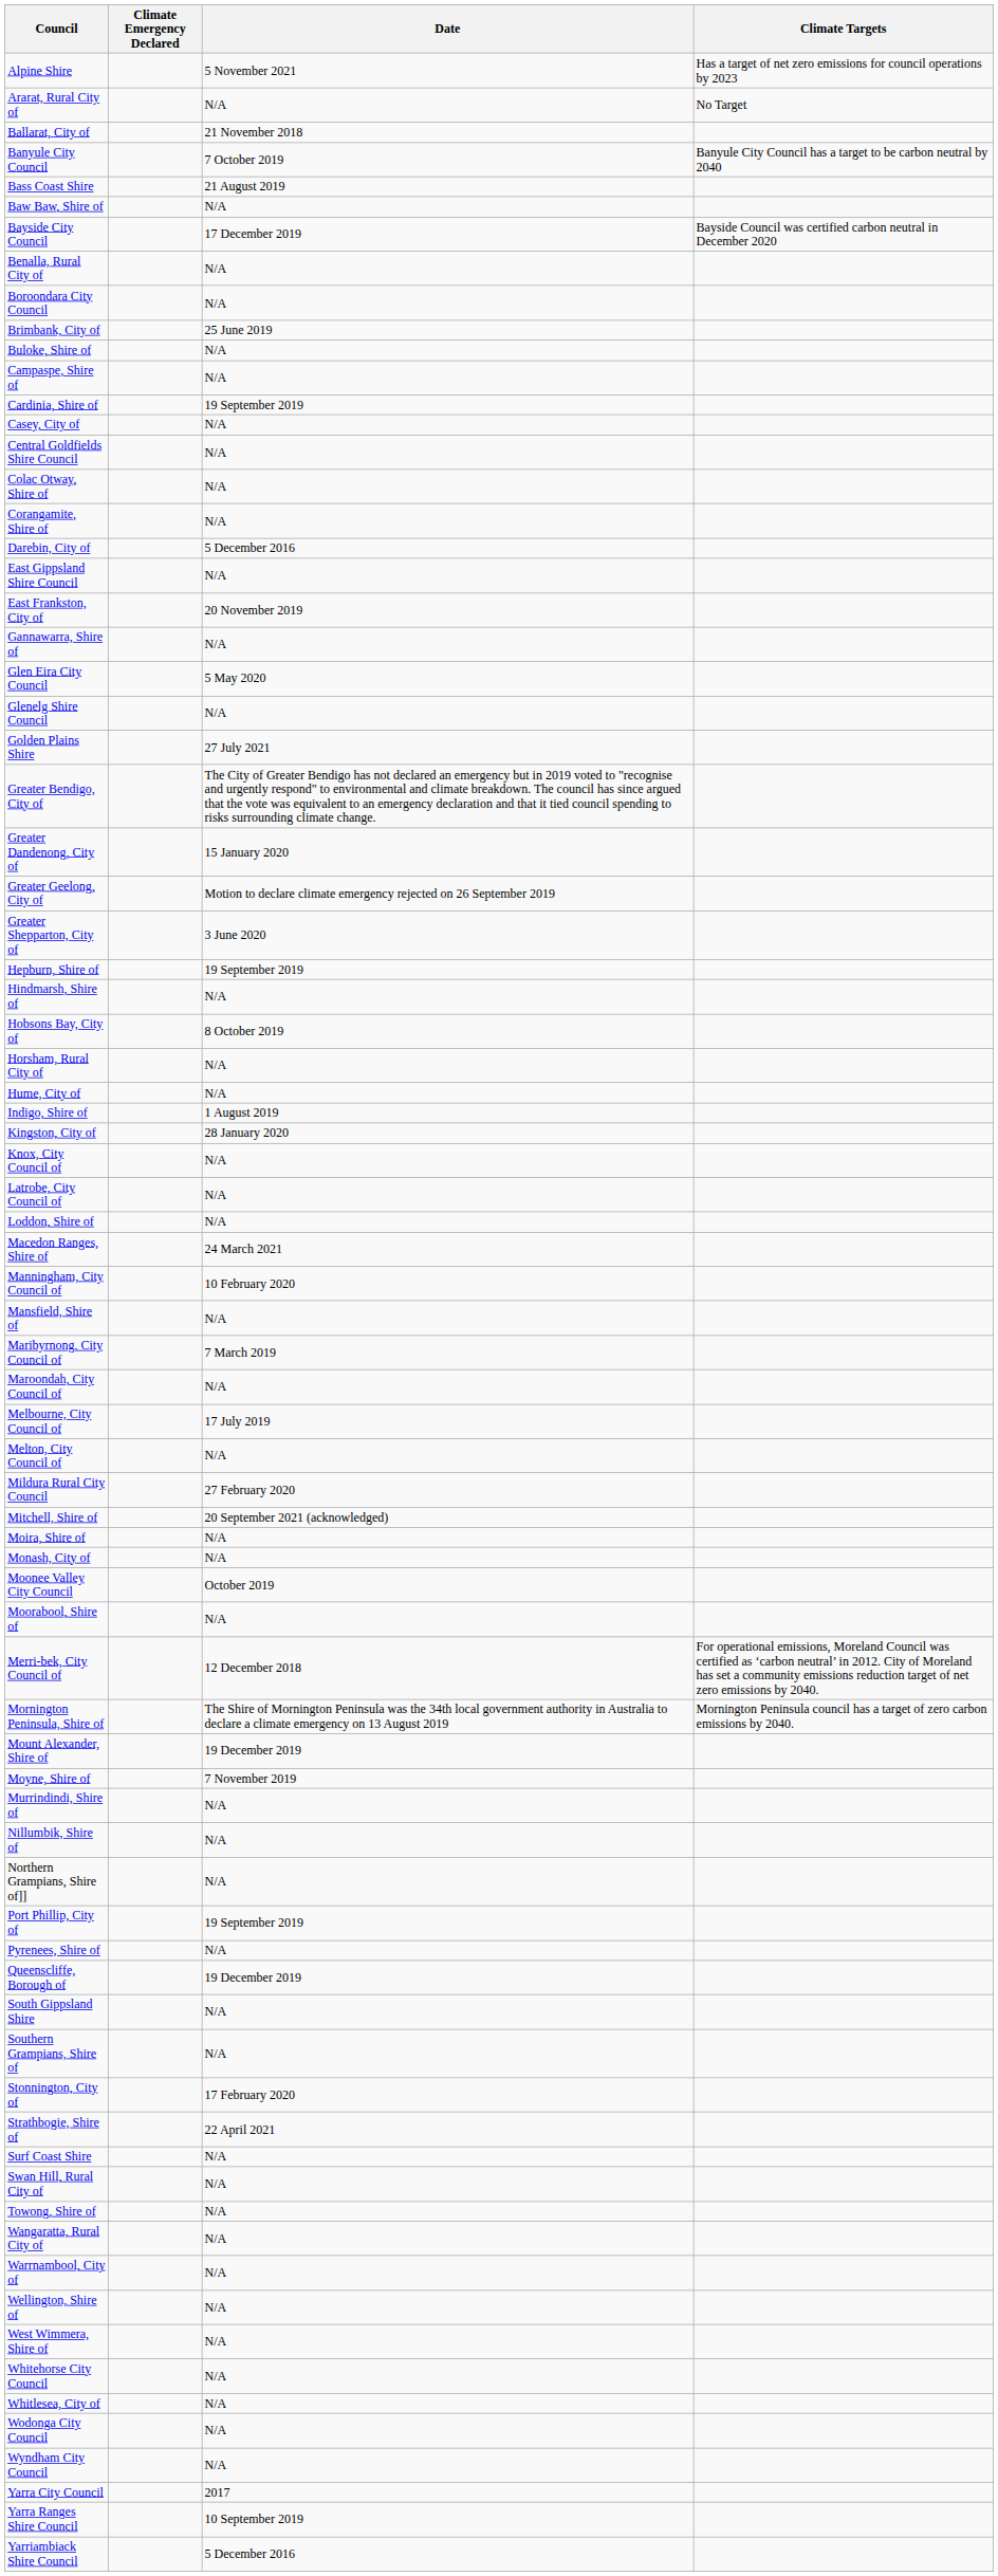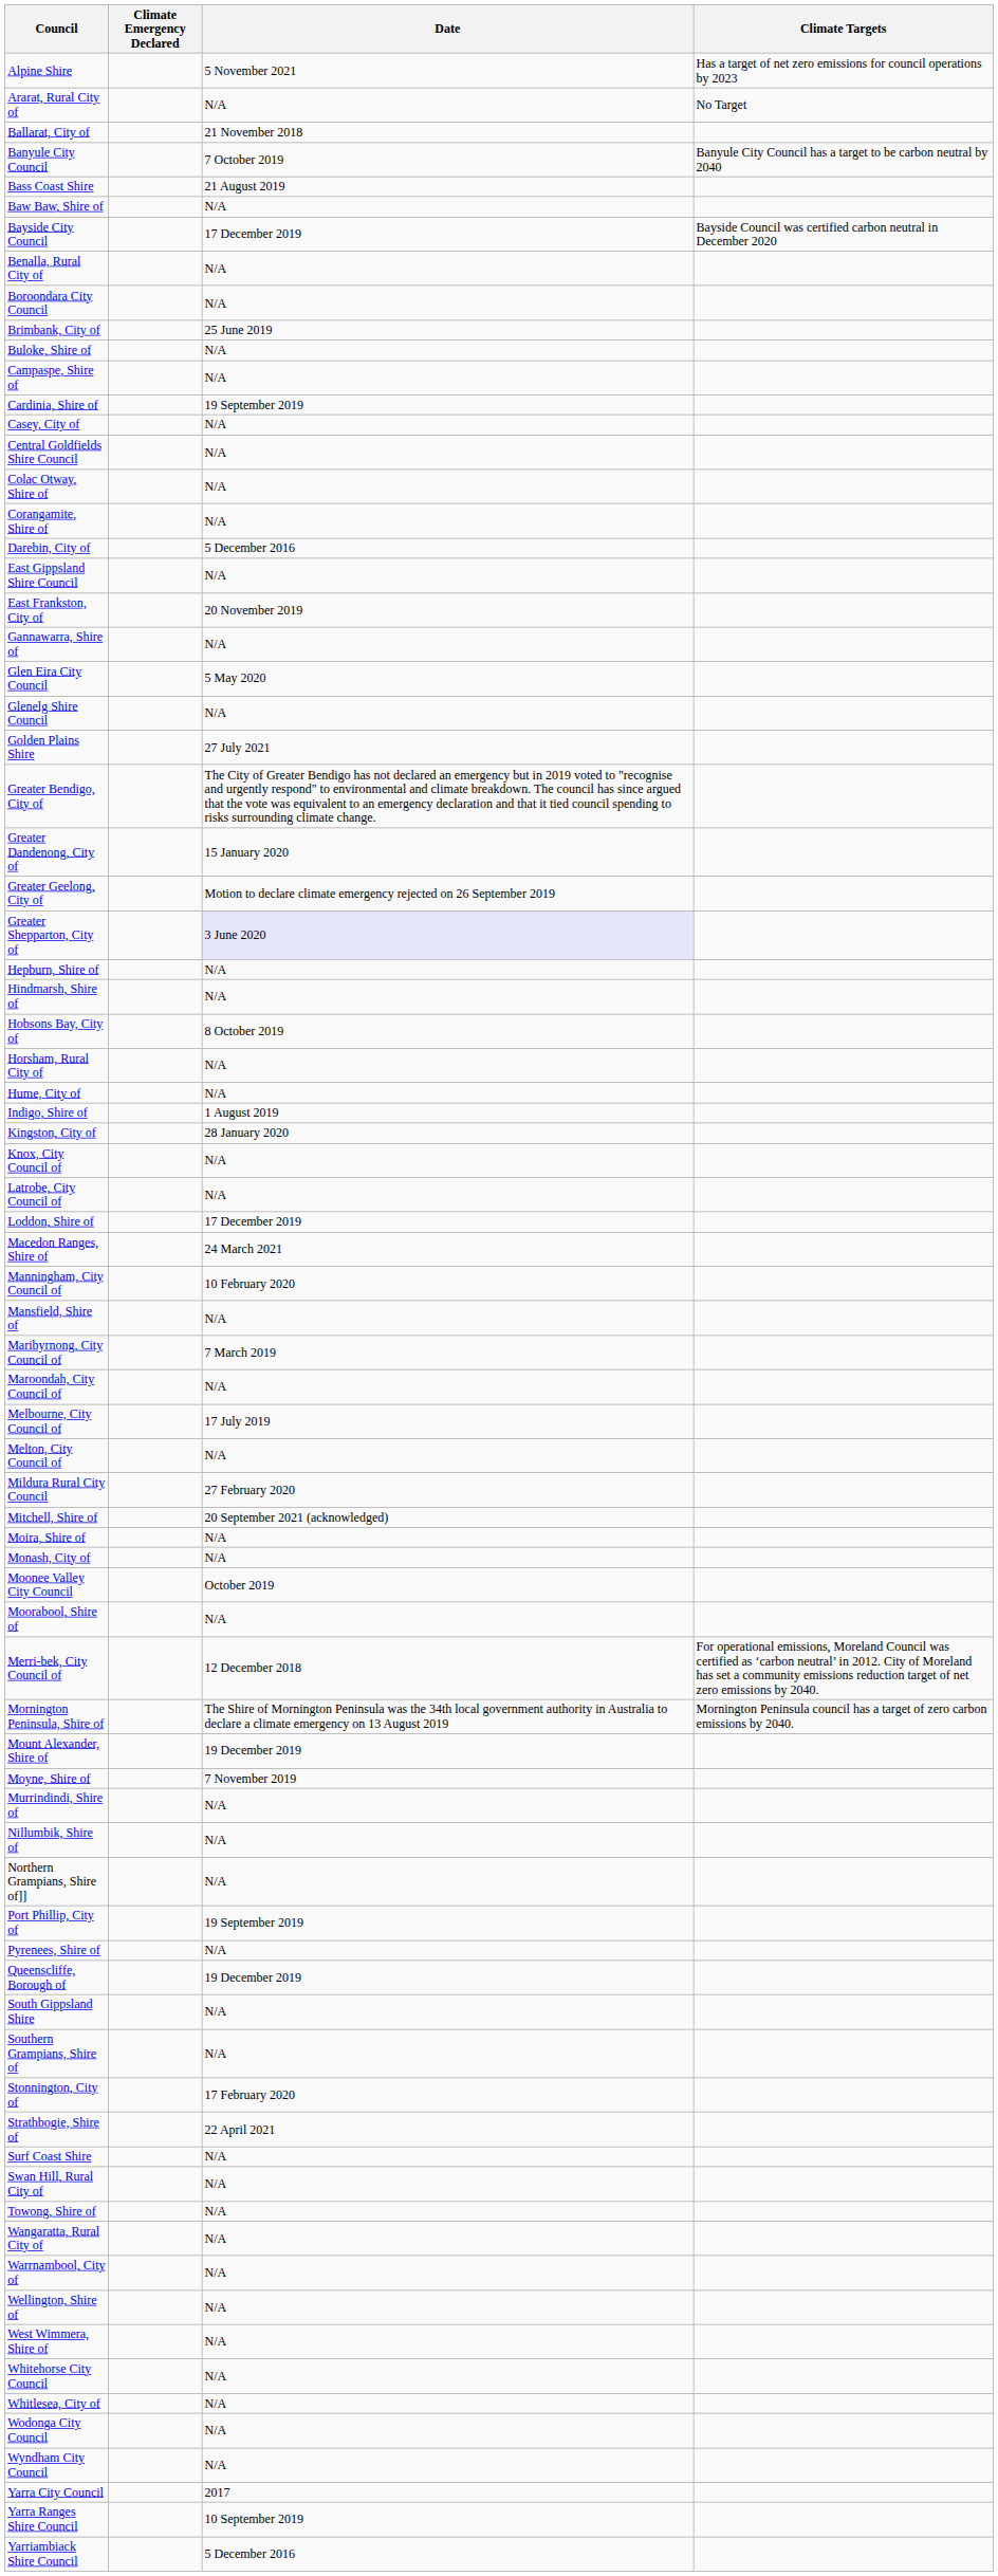Greater Shepparton, City of | Date: no background -> lavender background
Hepburn, Shire of | Date: 19 September 2019 -> N/A
Loddon, Shire of | Date: N/A -> 17 December 2019
